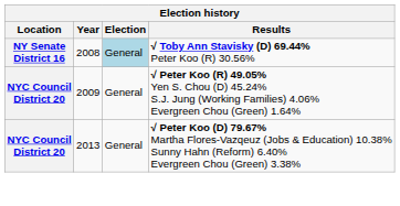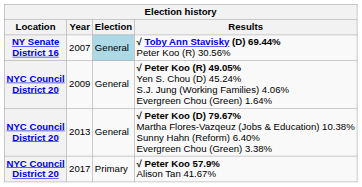√ Toby Ann Stavisky (D) 69.44% Peter Koo (R) 30.56% | Year: 2008 -> 2007
+ row: NYC Council District 20 | 2017 | Primary | √ Peter Koo 57.9% Alison Tan 41.67%
